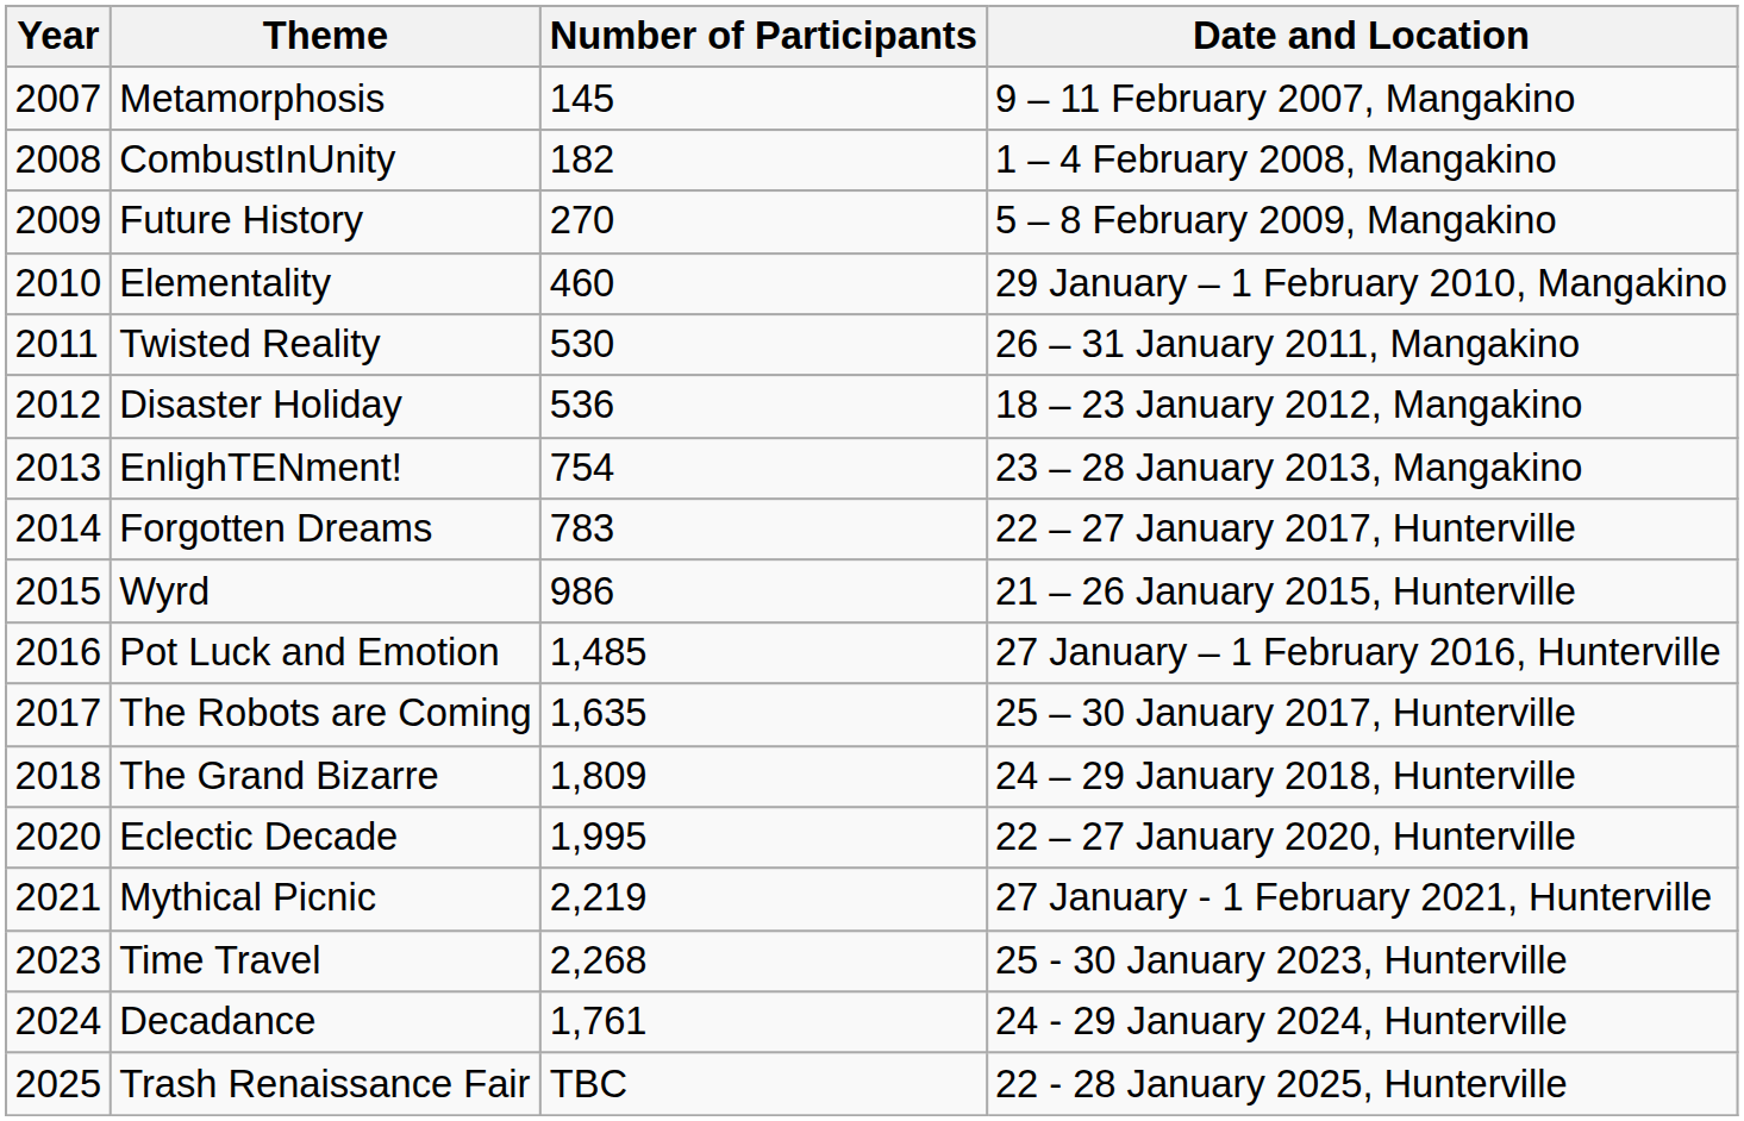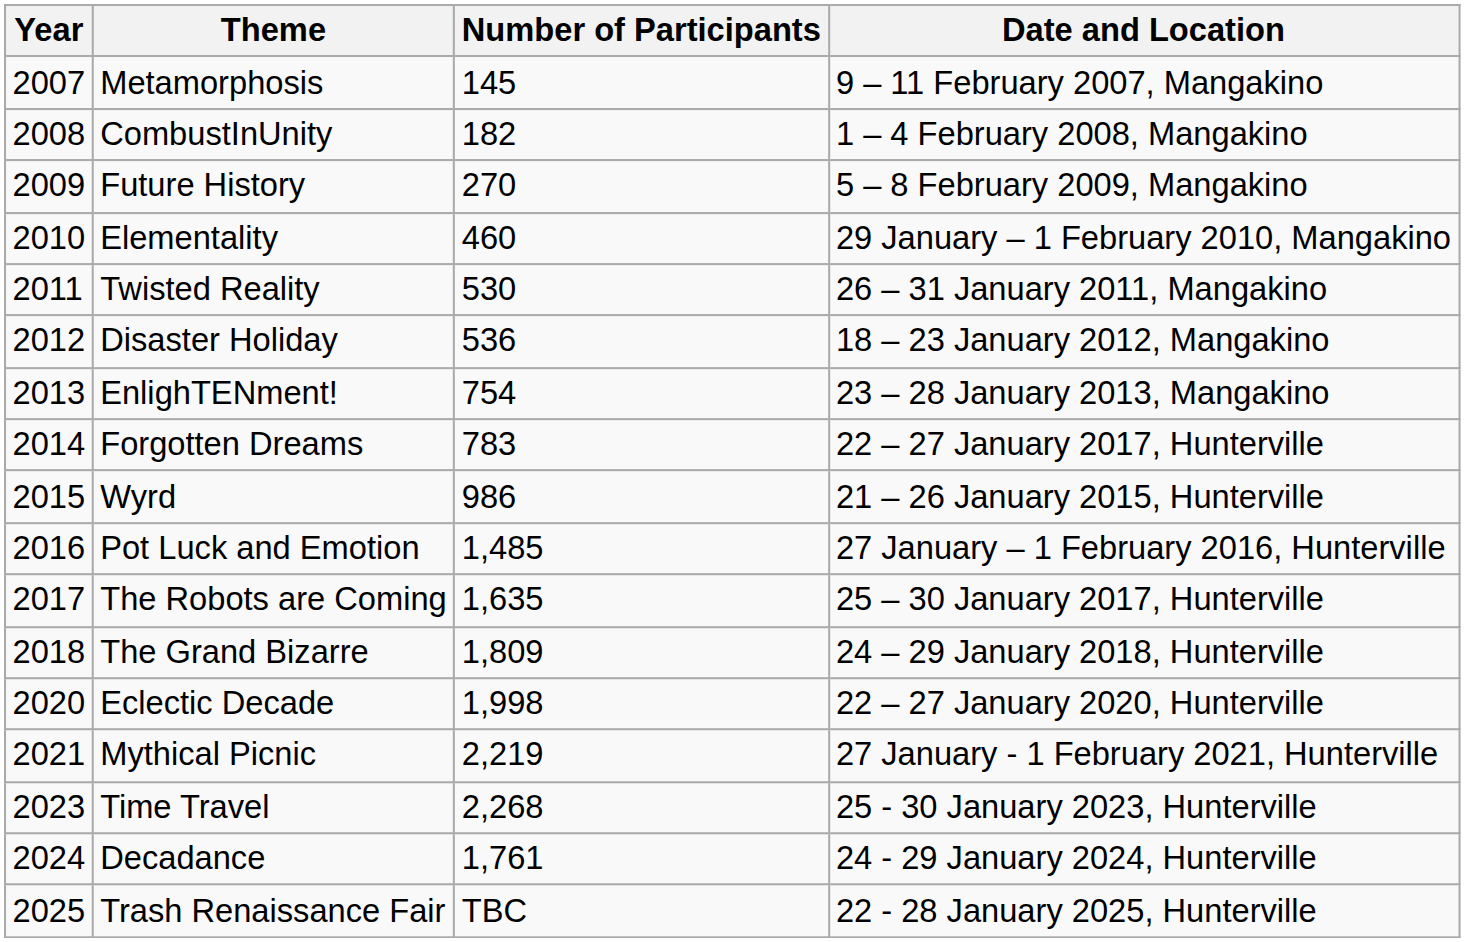Eclectic Decade | Number of Participants: 1,995 -> 1,998
